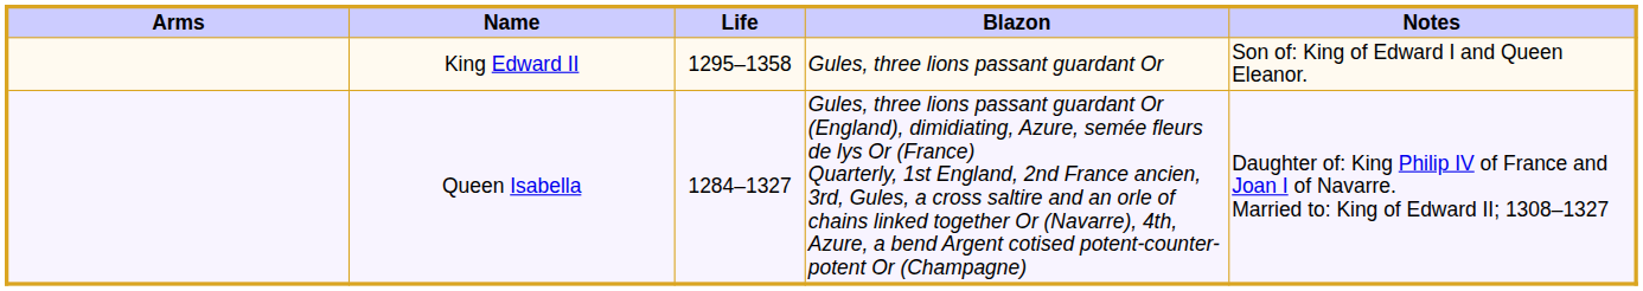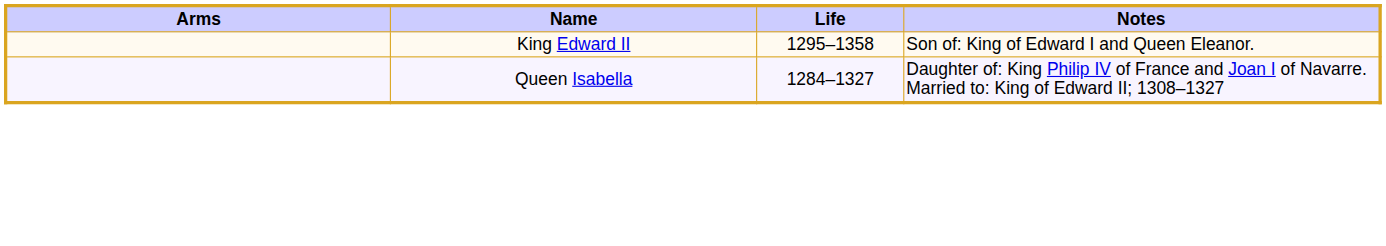- column: Blazon | Gules, three lions passant guardant Or | Gules, three lions passant guardant Or (England), dimidiating, Azure, semée fleurs de lys Or (France) Quarterly, 1st England, 2nd France ancien, 3rd, Gules, a cross saltire and an orle of chains linked together Or (Navarre), 4th, Azure, a bend Argent cotised potent-counter-potent Or (Champagne)
